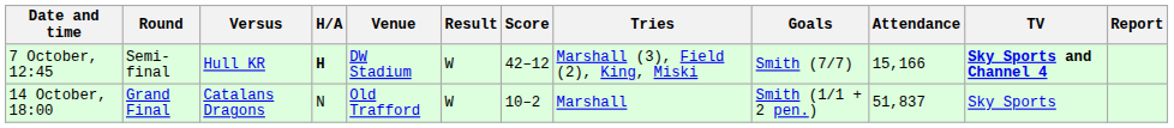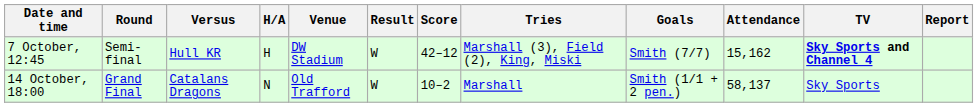7 October, 12:45 | H/A: bold -> normal
7 October, 12:45 | Attendance: 15,166 -> 15,162
14 October, 18:00 | Attendance: 51,837 -> 58,137
